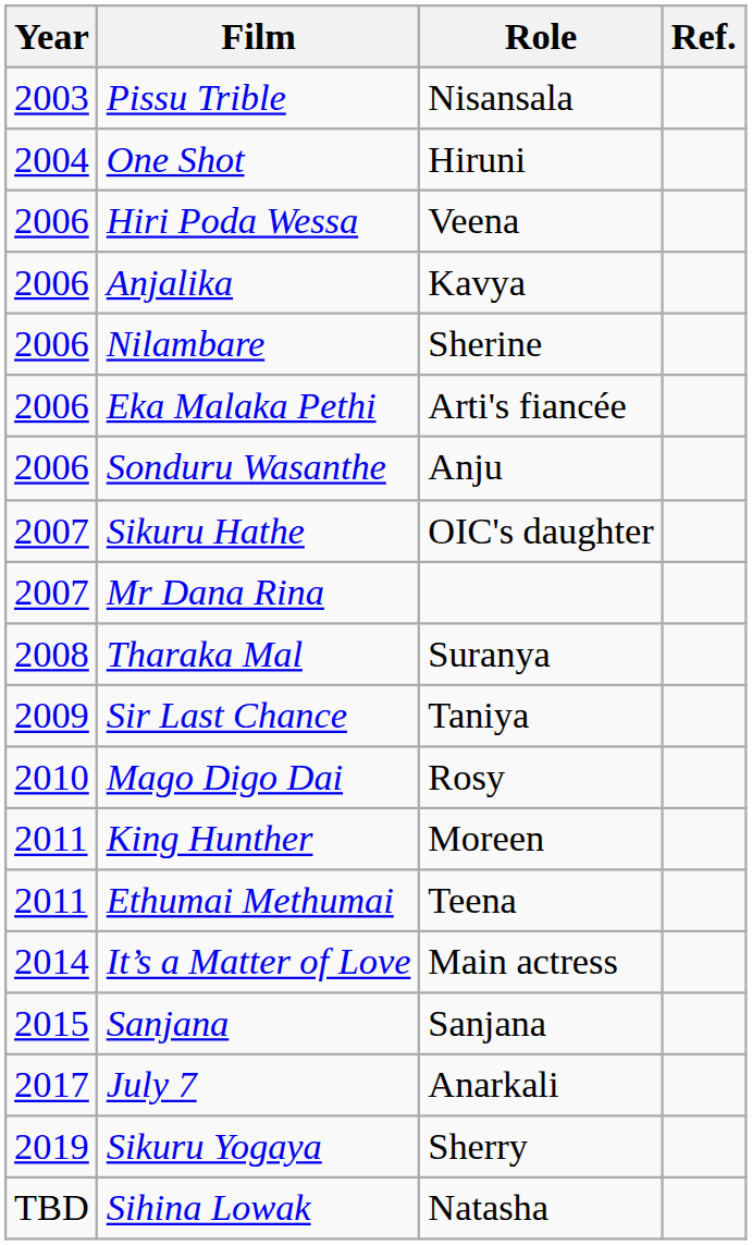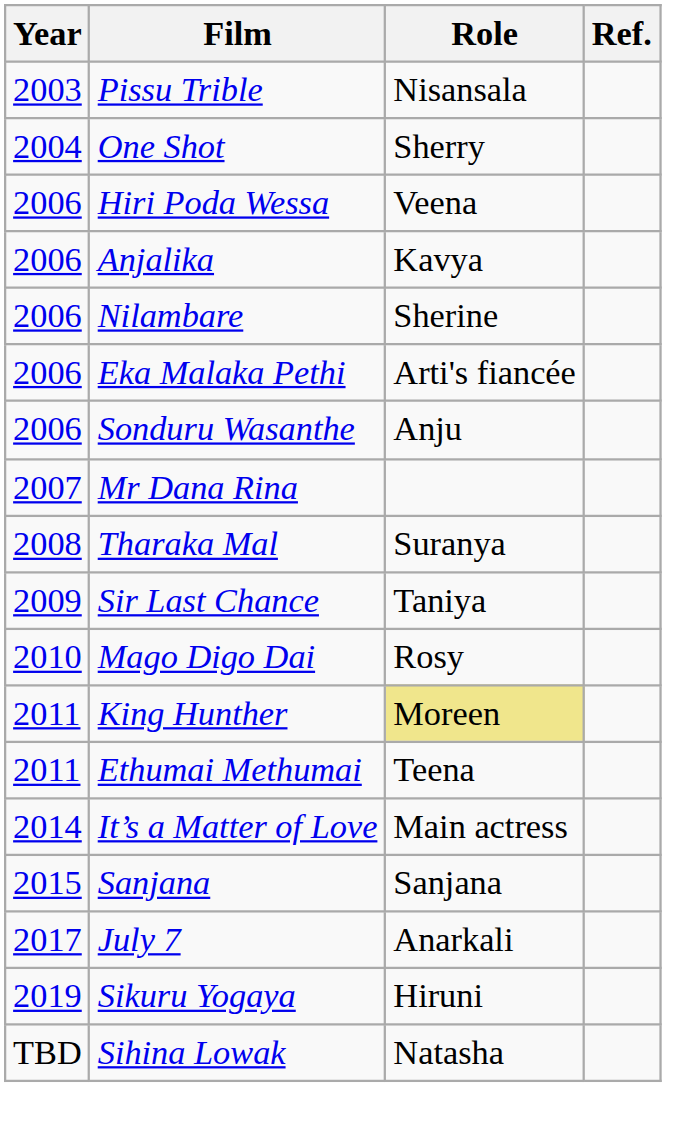One Shot | Role: Hiruni -> Sherry
- row: 2007 | Sikuru Hathe | OIC's daughter
King Hunther | Role: no background -> khaki background
Sikuru Yogaya | Role: Sherry -> Hiruni
